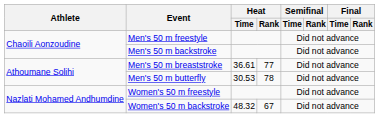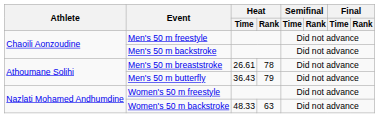Men's 50 m breaststroke | Heat / Time: 36.61 -> 26.61
Men's 50 m breaststroke | Heat / Rank: 77 -> 78
Men's 50 m butterfly | Heat / Time: 30.53 -> 36.43
Men's 50 m butterfly | Heat / Rank: 78 -> 79
Women's 50 m backstroke | Heat / Time: 48.32 -> 48.33
Women's 50 m backstroke | Heat / Rank: 67 -> 63
